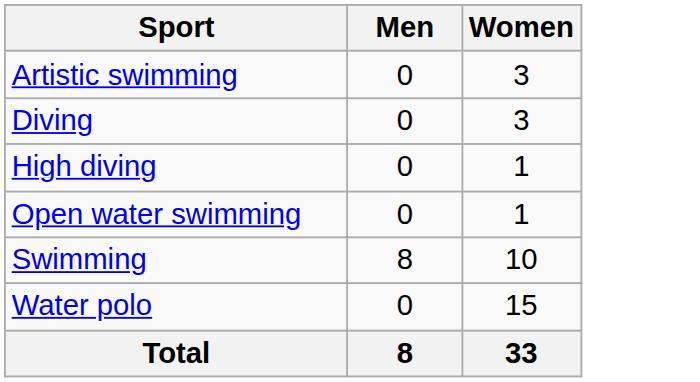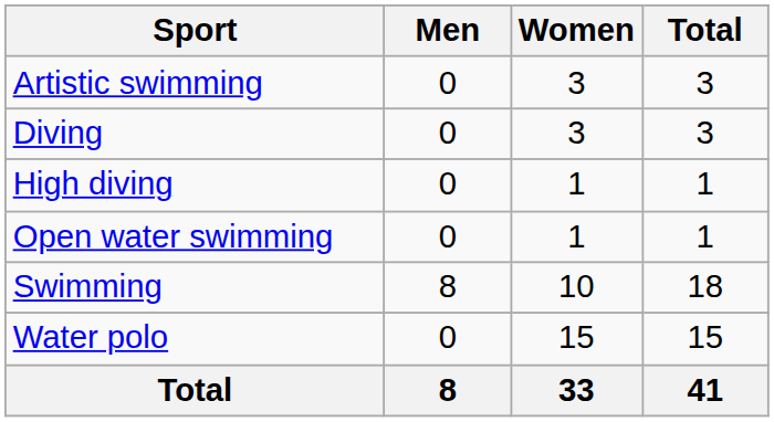+ column: Total | 3 | 3 | 1 | 1 | 18 | 15 | 41
